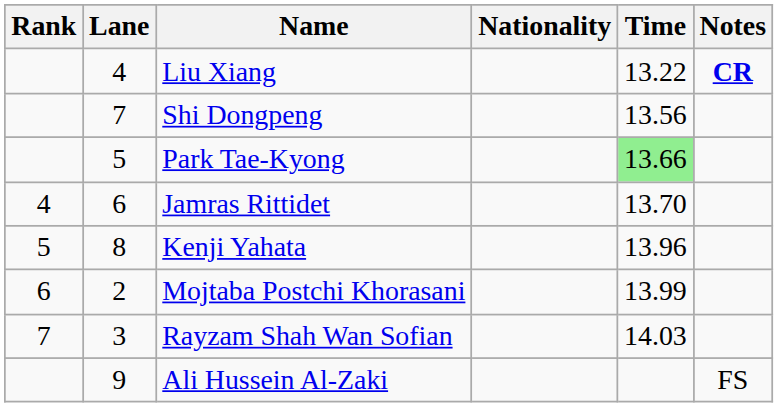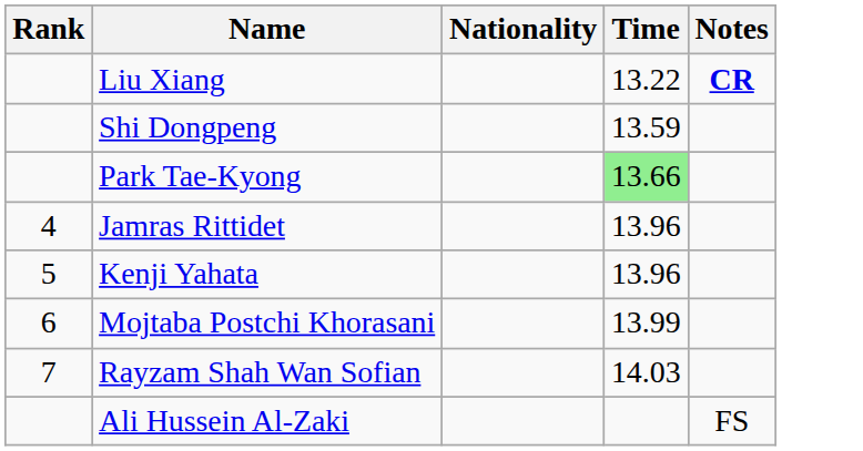- column: Lane | 4 | 7 | 5 | 6 | 8 | 2 | 3 | 9
Shi Dongpeng | Time: 13.56 -> 13.59
Jamras Rittidet | Time: 13.70 -> 13.96
